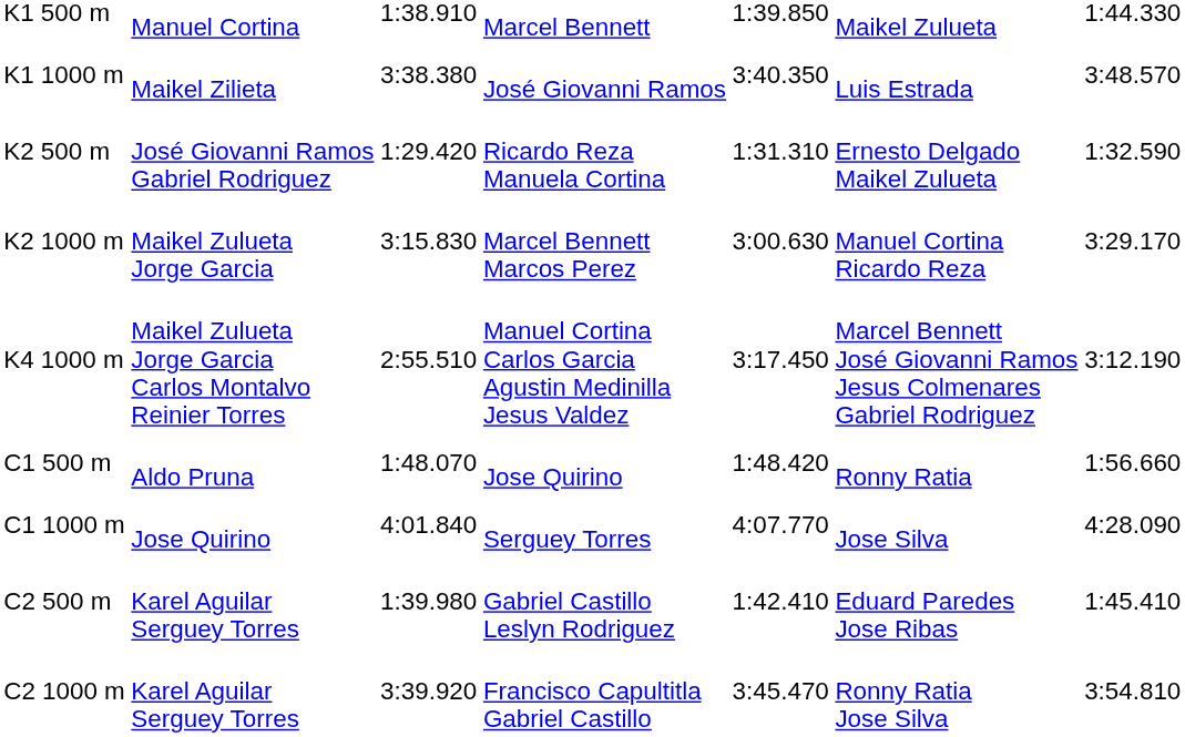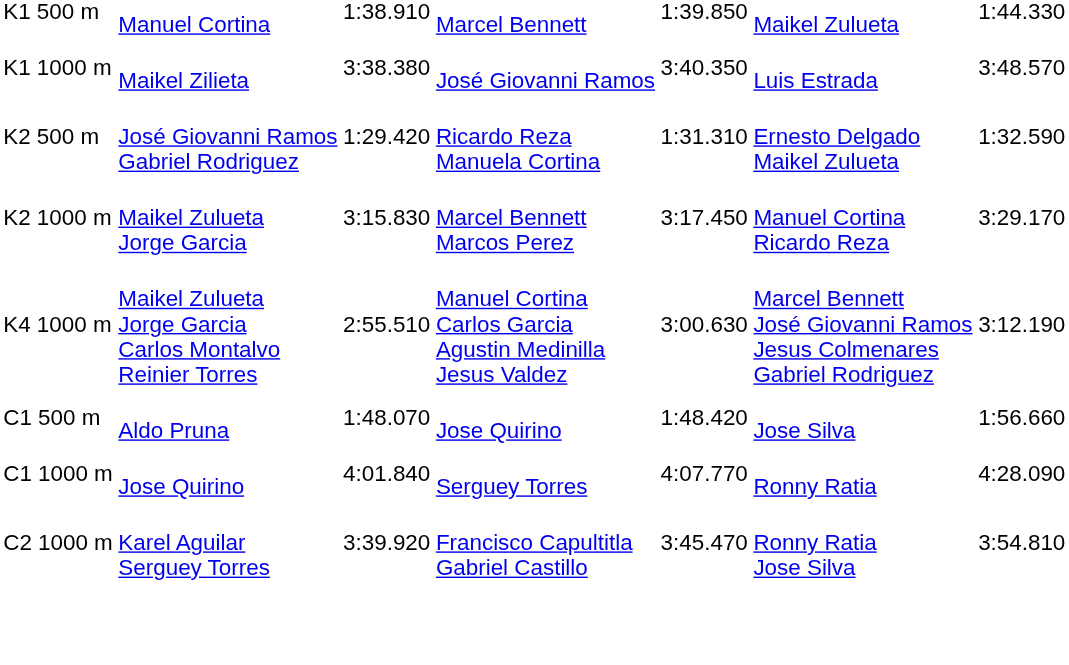K2 1000 m | column 5: 3:00.630 -> 3:17.450
K4 1000 m | column 5: 3:17.450 -> 3:00.630
C1 500 m | column 6: Ronny Ratia -> Jose Silva
C1 1000 m | column 6: Jose Silva -> Ronny Ratia
- row: C2 500 m | Karel Aguilar Serguey Torres | 1:39.980 | Gabriel Castillo Leslyn Rodriguez | 1:42.410 | Eduard Paredes Jose Ribas | 1:45.410
